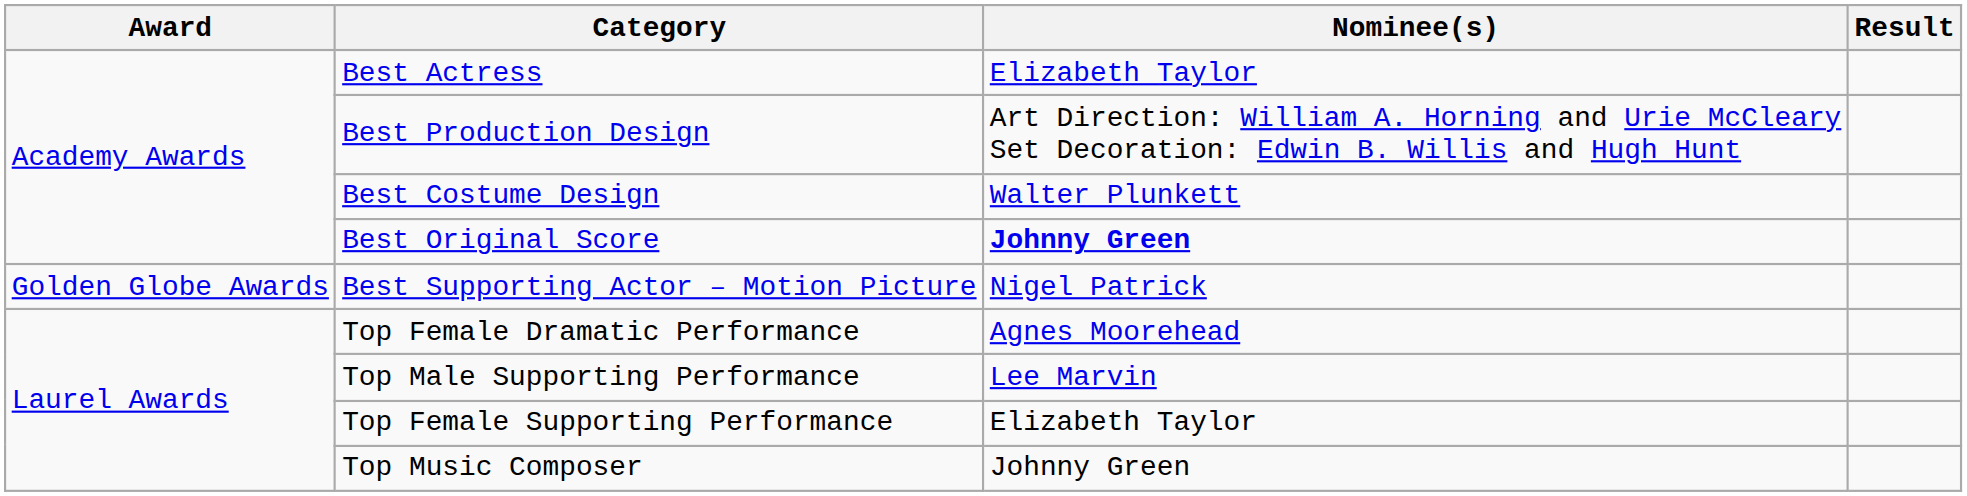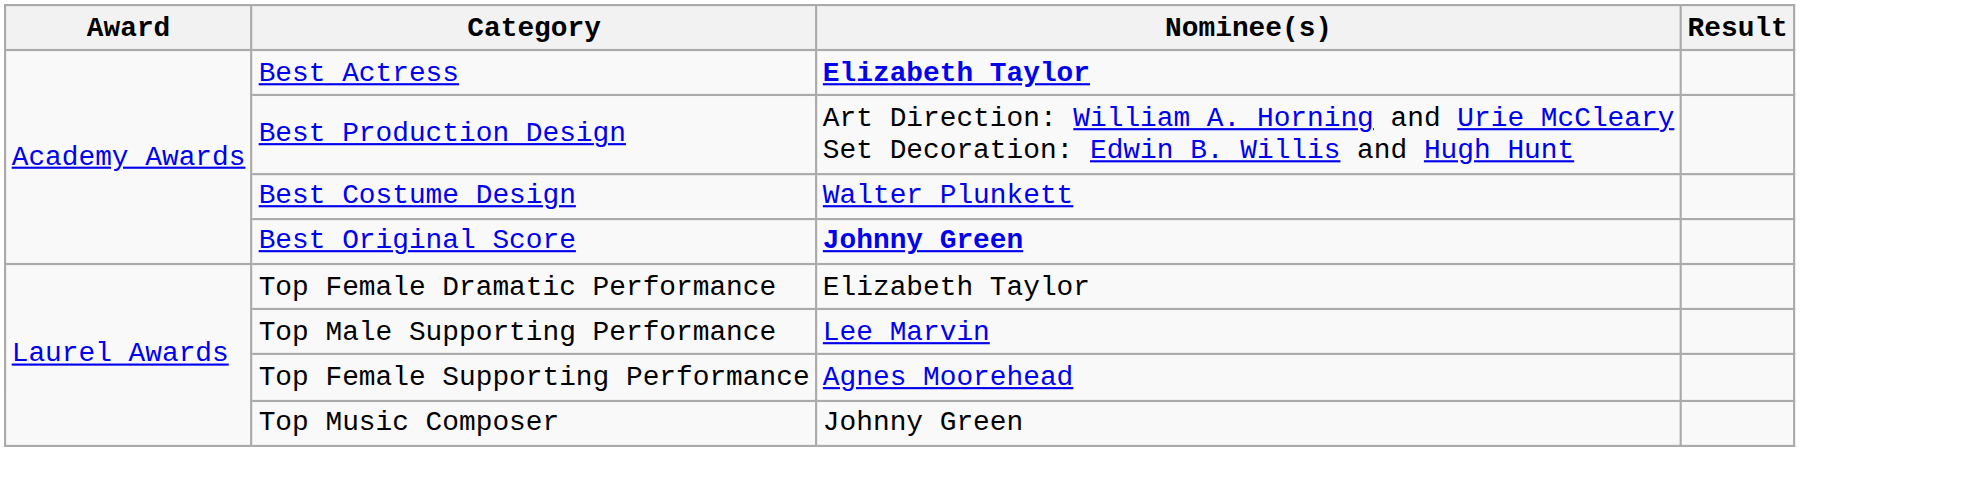Best Actress | Nominee(s): normal -> bold
- row: Golden Globe Awards | Best Supporting Actor – Motion Picture | Nigel Patrick
Top Female Dramatic Performance | Nominee(s): Agnes Moorehead -> Elizabeth Taylor
Top Female Supporting Performance | Nominee(s): Elizabeth Taylor -> Agnes Moorehead
